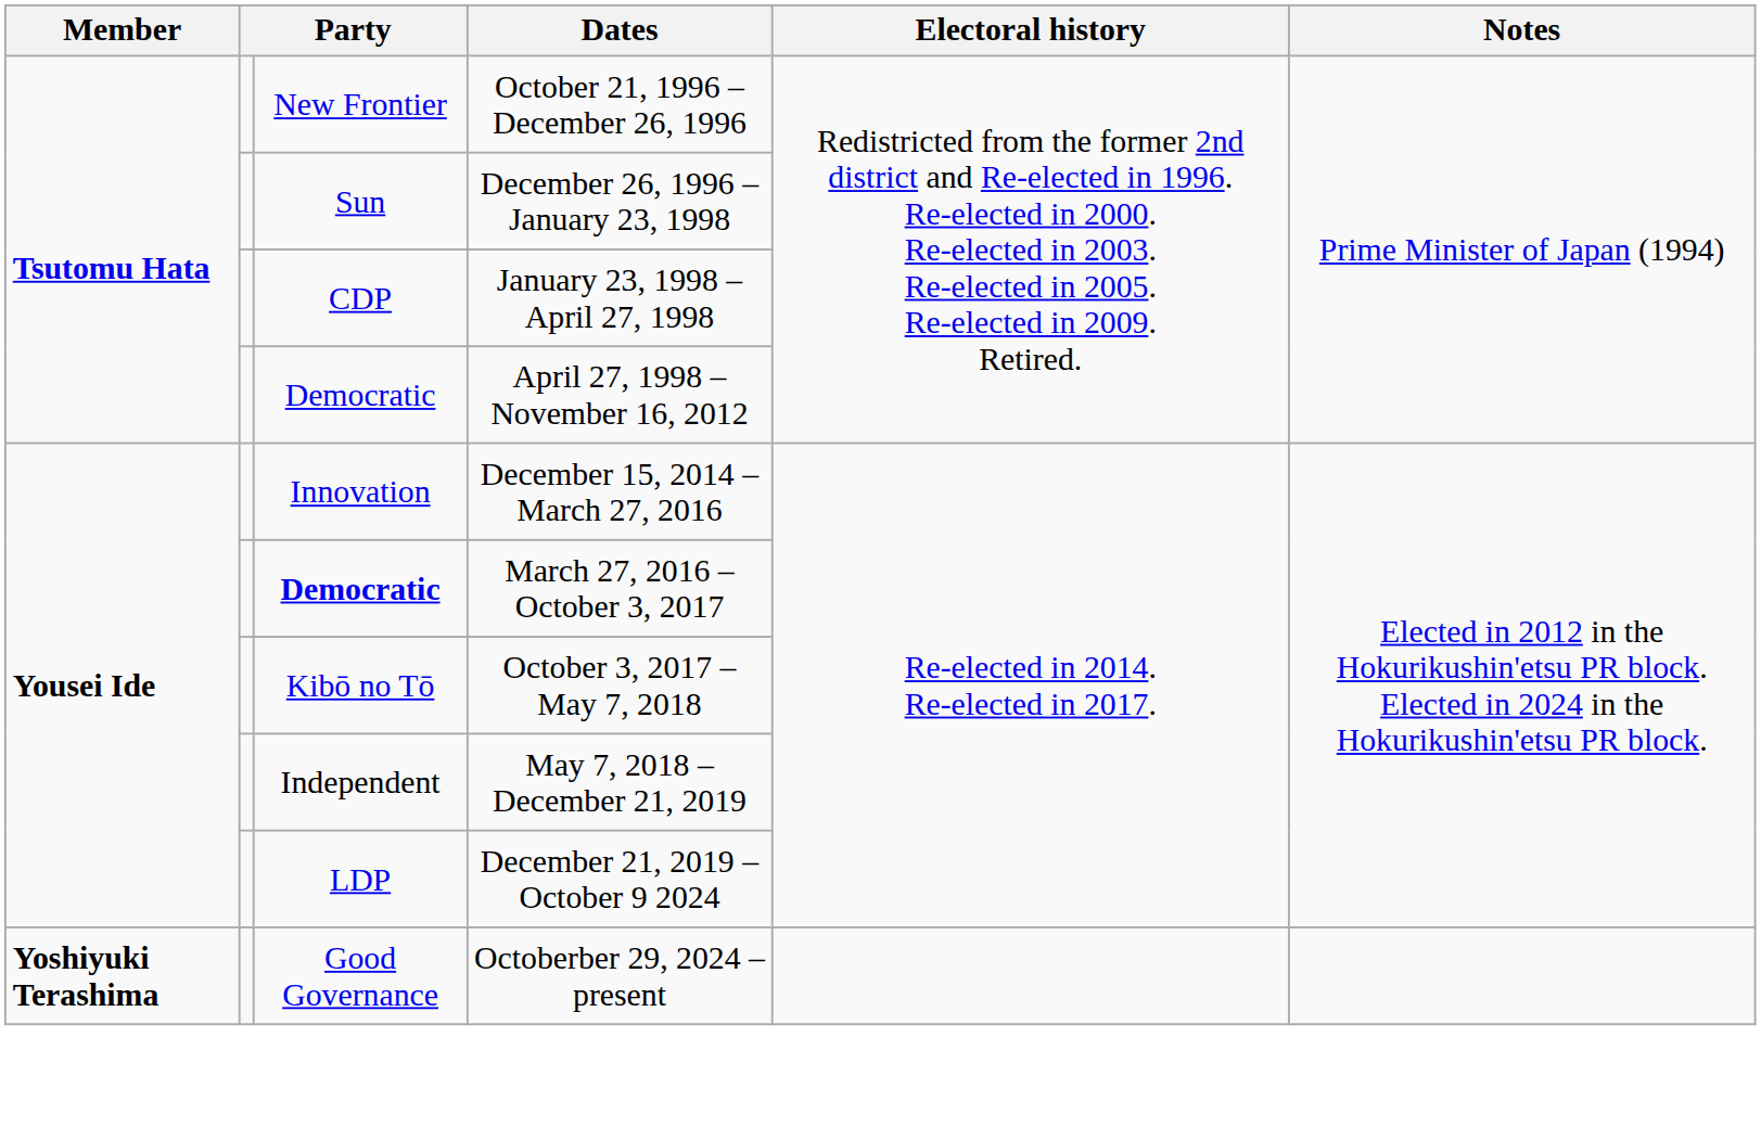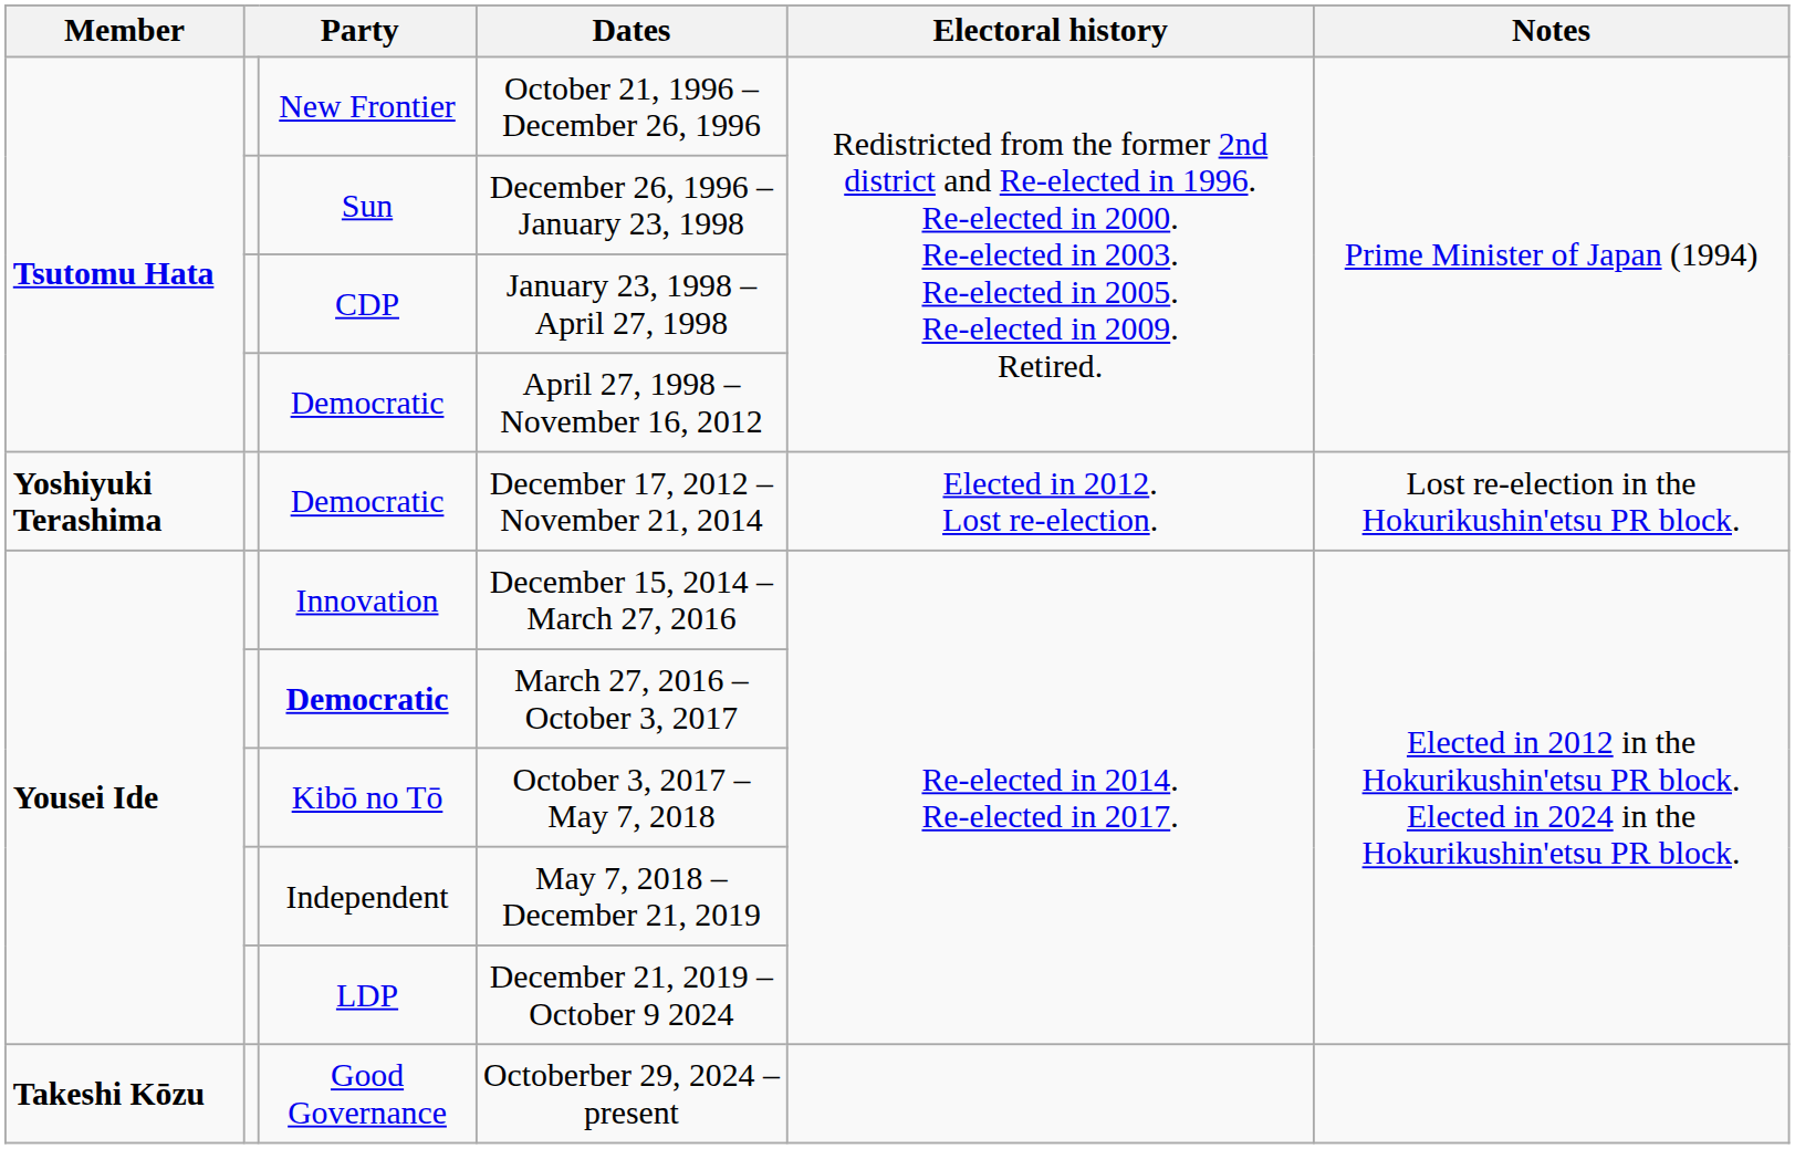+ row: Yoshiyuki Terashima | Democratic | December 17, 2012 – November 21, 2014 | Elected in 2012. Lost re-election. | Lost re-election in the Hokurikushin'etsu PR block.
Octoberber 29, 2024 – present | Member: Yoshiyuki Terashima -> Takeshi Kōzu
